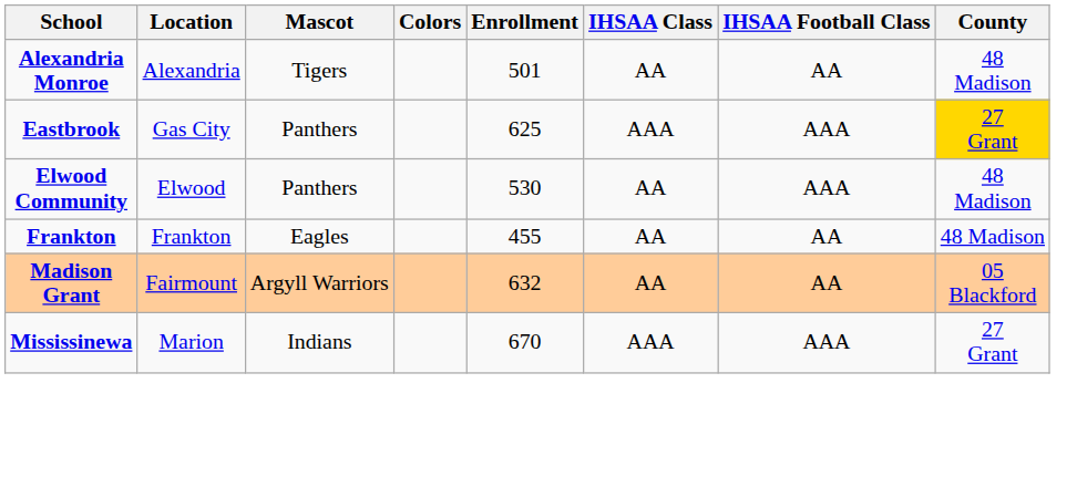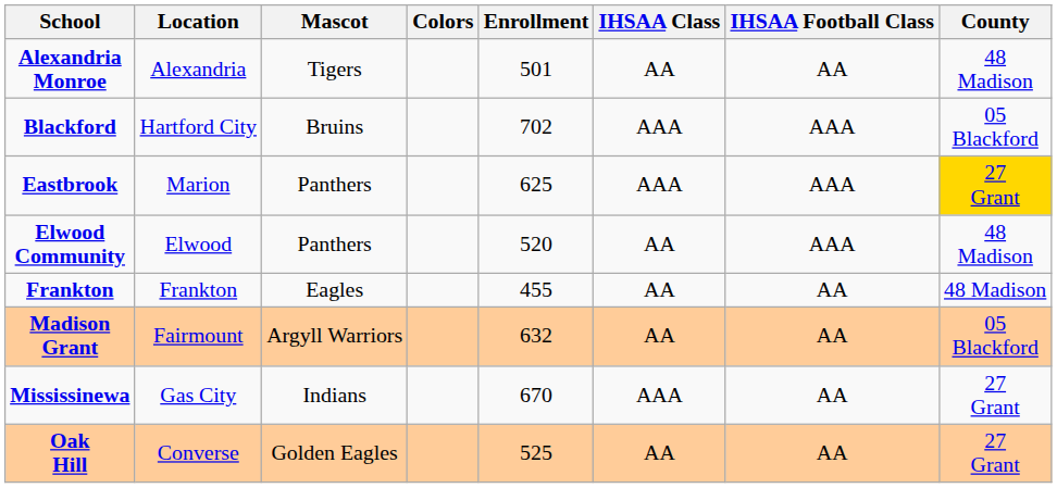+ row: Blackford | Hartford City | Bruins | 702 | AAA | AAA | 05 Blackford
Eastbrook | Location: Gas City -> Marion
Elwood Community | Enrollment: 530 -> 520
Mississinewa | Location: Marion -> Gas City
Mississinewa | IHSAA Football Class: AAA -> AA
+ row: Oak Hill | Converse | Golden Eagles | 525 | AA | AA | 27 Grant
